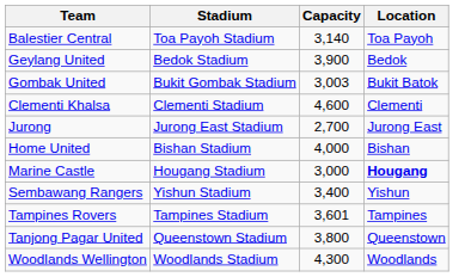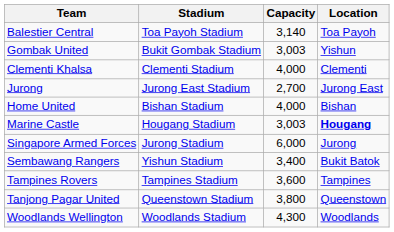- row: Geylang United | Bedok Stadium | 3,900 | Bedok
Gombak United | Location: Bukit Batok -> Yishun
Clementi Khalsa | Capacity: 4,600 -> 4,000
Marine Castle | Capacity: 3,000 -> 3,003
+ row: Singapore Armed Forces | Jurong Stadium | 6,000 | Jurong
Sembawang Rangers | Location: Yishun -> Bukit Batok
Tampines Rovers | Capacity: 3,601 -> 3,600
